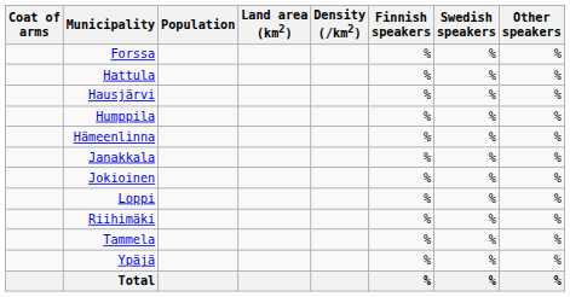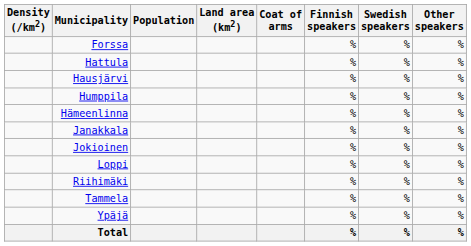columns swapped: Coat of arms <-> Density (/km2)
